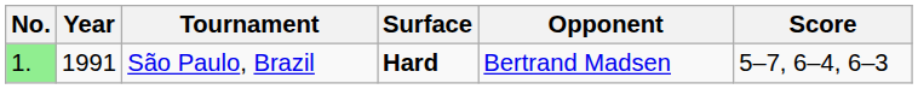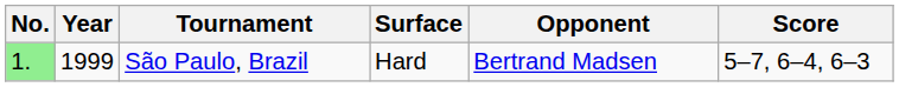São Paulo, Brazil | Year: 1991 -> 1999
São Paulo, Brazil | Surface: bold -> normal
